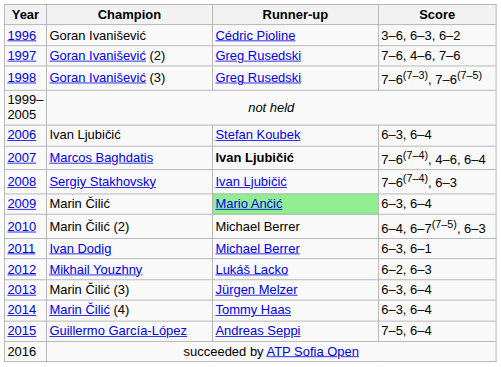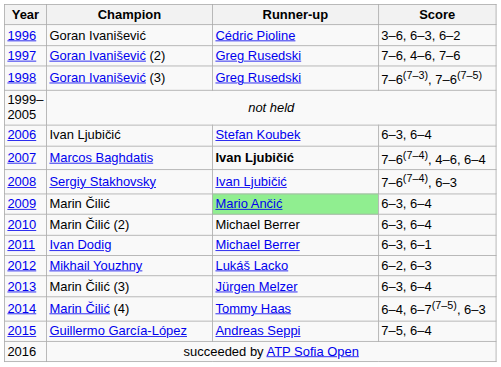Marin Čilić (2) | Score: 6–4, 6–7(7–5), 6–3 -> 6–3, 6–4
Marin Čilić (4) | Score: 6–3, 6–4 -> 6–4, 6–7(7–5), 6–3
